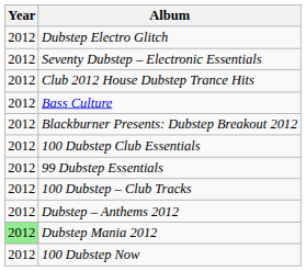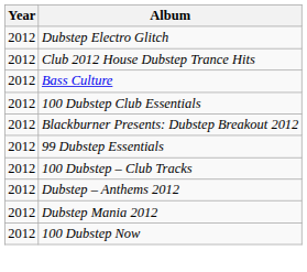- row: 2012 | Seventy Dubstep – Electronic Essentials
rows swapped: Blackburner Presents: Dubstep Breakout 2012 <-> 100 Dubstep Club Essentials
Dubstep Mania 2012 | Year: lightgreen background -> no background
